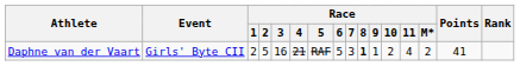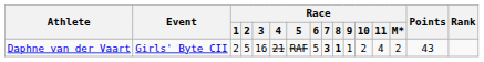Daphne van der Vaart | Race / 7: normal -> bold
Daphne van der Vaart | Points: 41 -> 43
